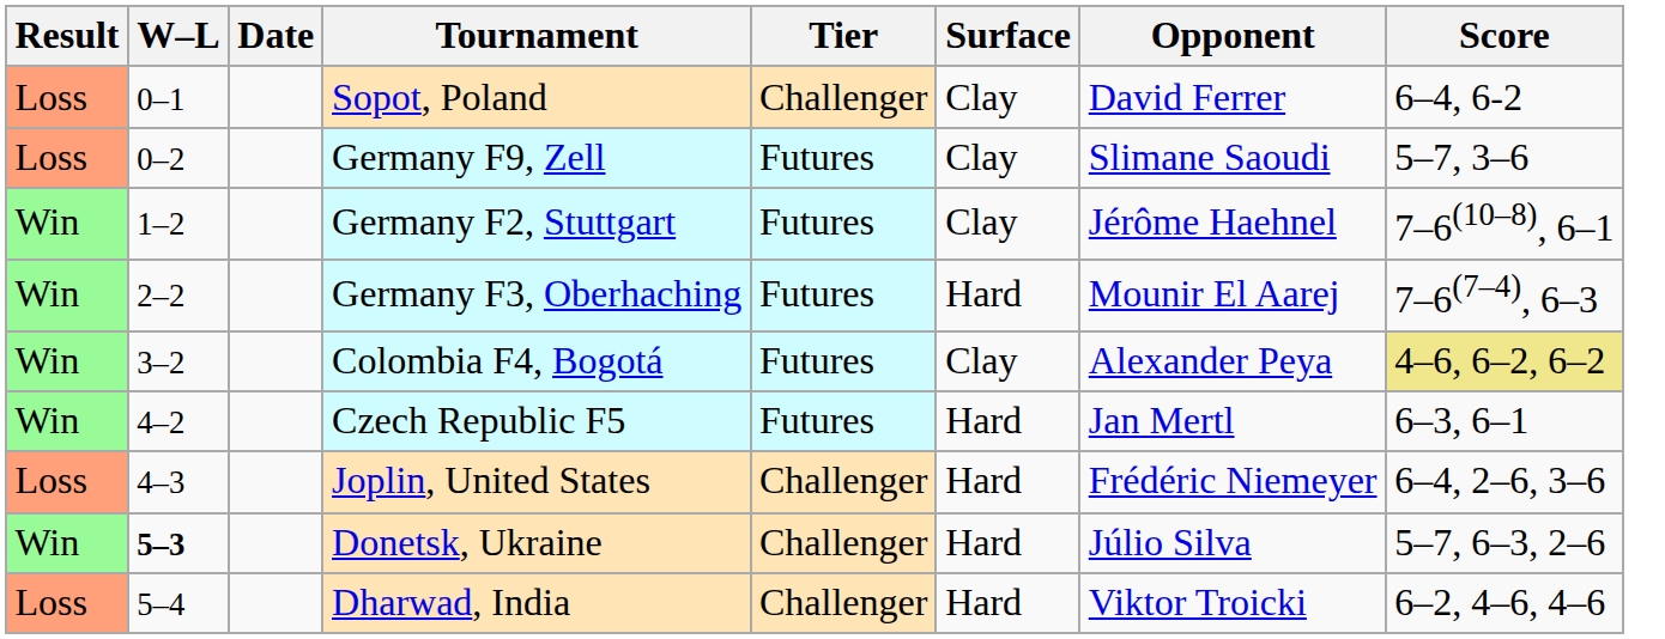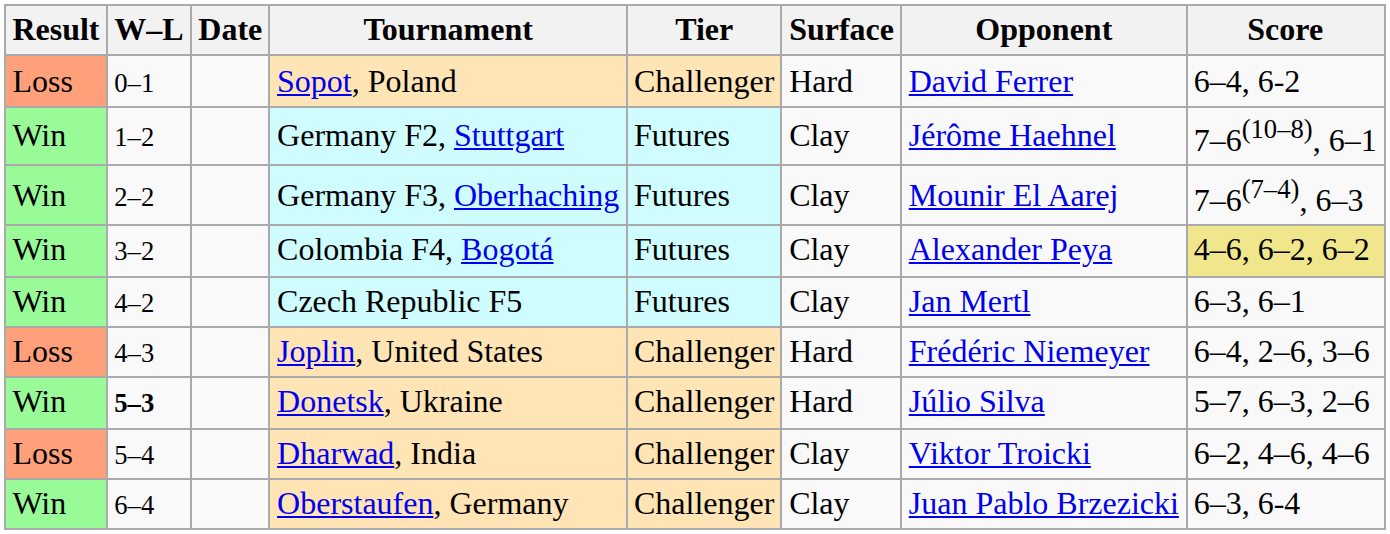Sopot, Poland | Surface: Clay -> Hard
- row: Loss | 0–2 | Germany F9, Zell | Futures | Clay | Slimane Saoudi | 5–7, 3–6
Germany F3, Oberhaching | Surface: Hard -> Clay
Czech Republic F5 | Surface: Hard -> Clay
Dharwad, India | Surface: Hard -> Clay
+ row: Win | 6–4 | Oberstaufen, Germany | Challenger | Clay | Juan Pablo Brzezicki | 6–3, 6-4
